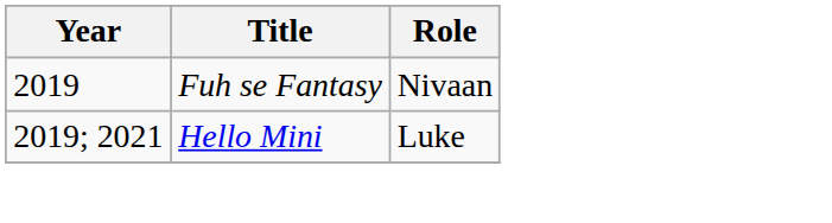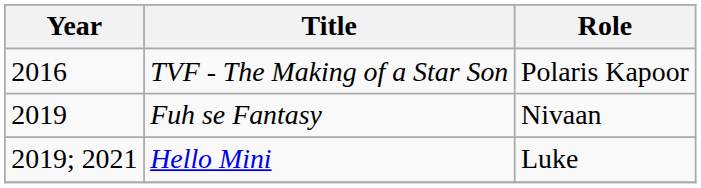+ row: 2016 | TVF - The Making of a Star Son | Polaris Kapoor
